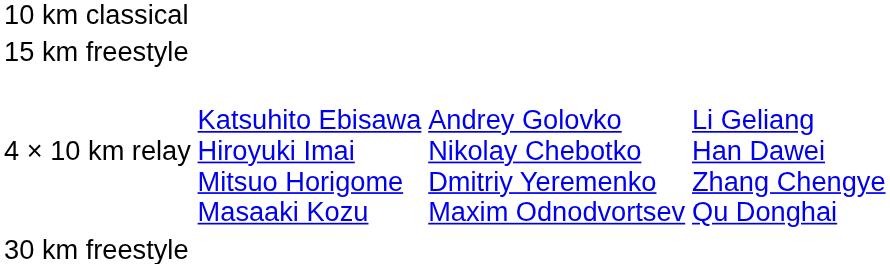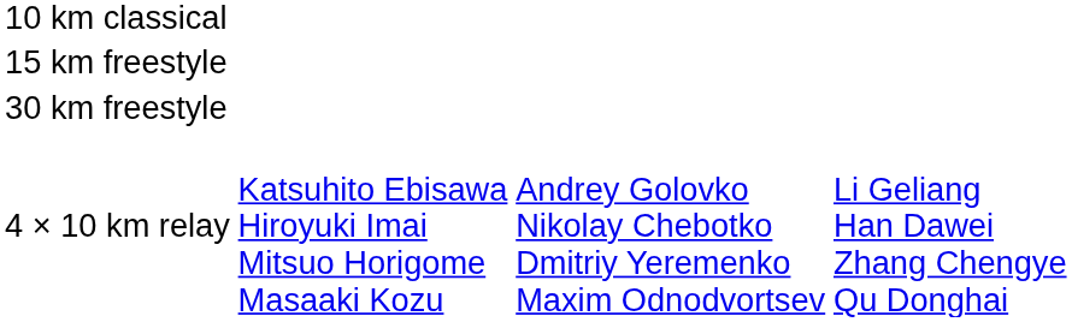rows swapped: 30 km freestyle <-> 4 × 10 km relay
